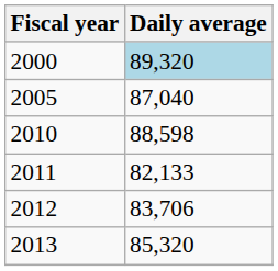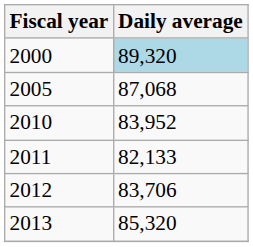2005 | Daily average: 87,040 -> 87,068
2010 | Daily average: 88,598 -> 83,952
